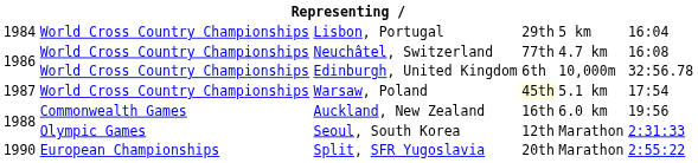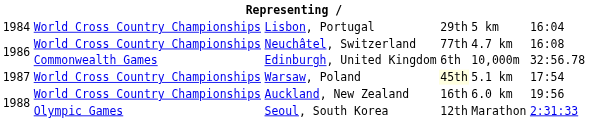Edinburgh, United Kingdom | column 2: World Cross Country Championships -> Commonwealth Games
Auckland, New Zealand | column 2: Commonwealth Games -> World Cross Country Championships
- row: 1990 | European Championships | Split, SFR Yugoslavia | 20th | Marathon | 2:55:22
